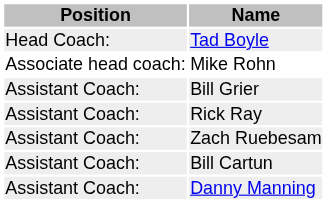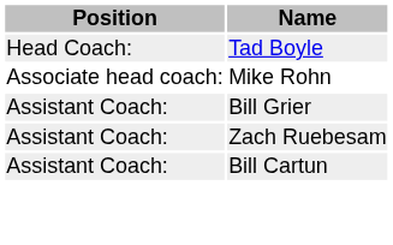- row: Assistant Coach: | Rick Ray
- row: Assistant Coach: | Danny Manning
